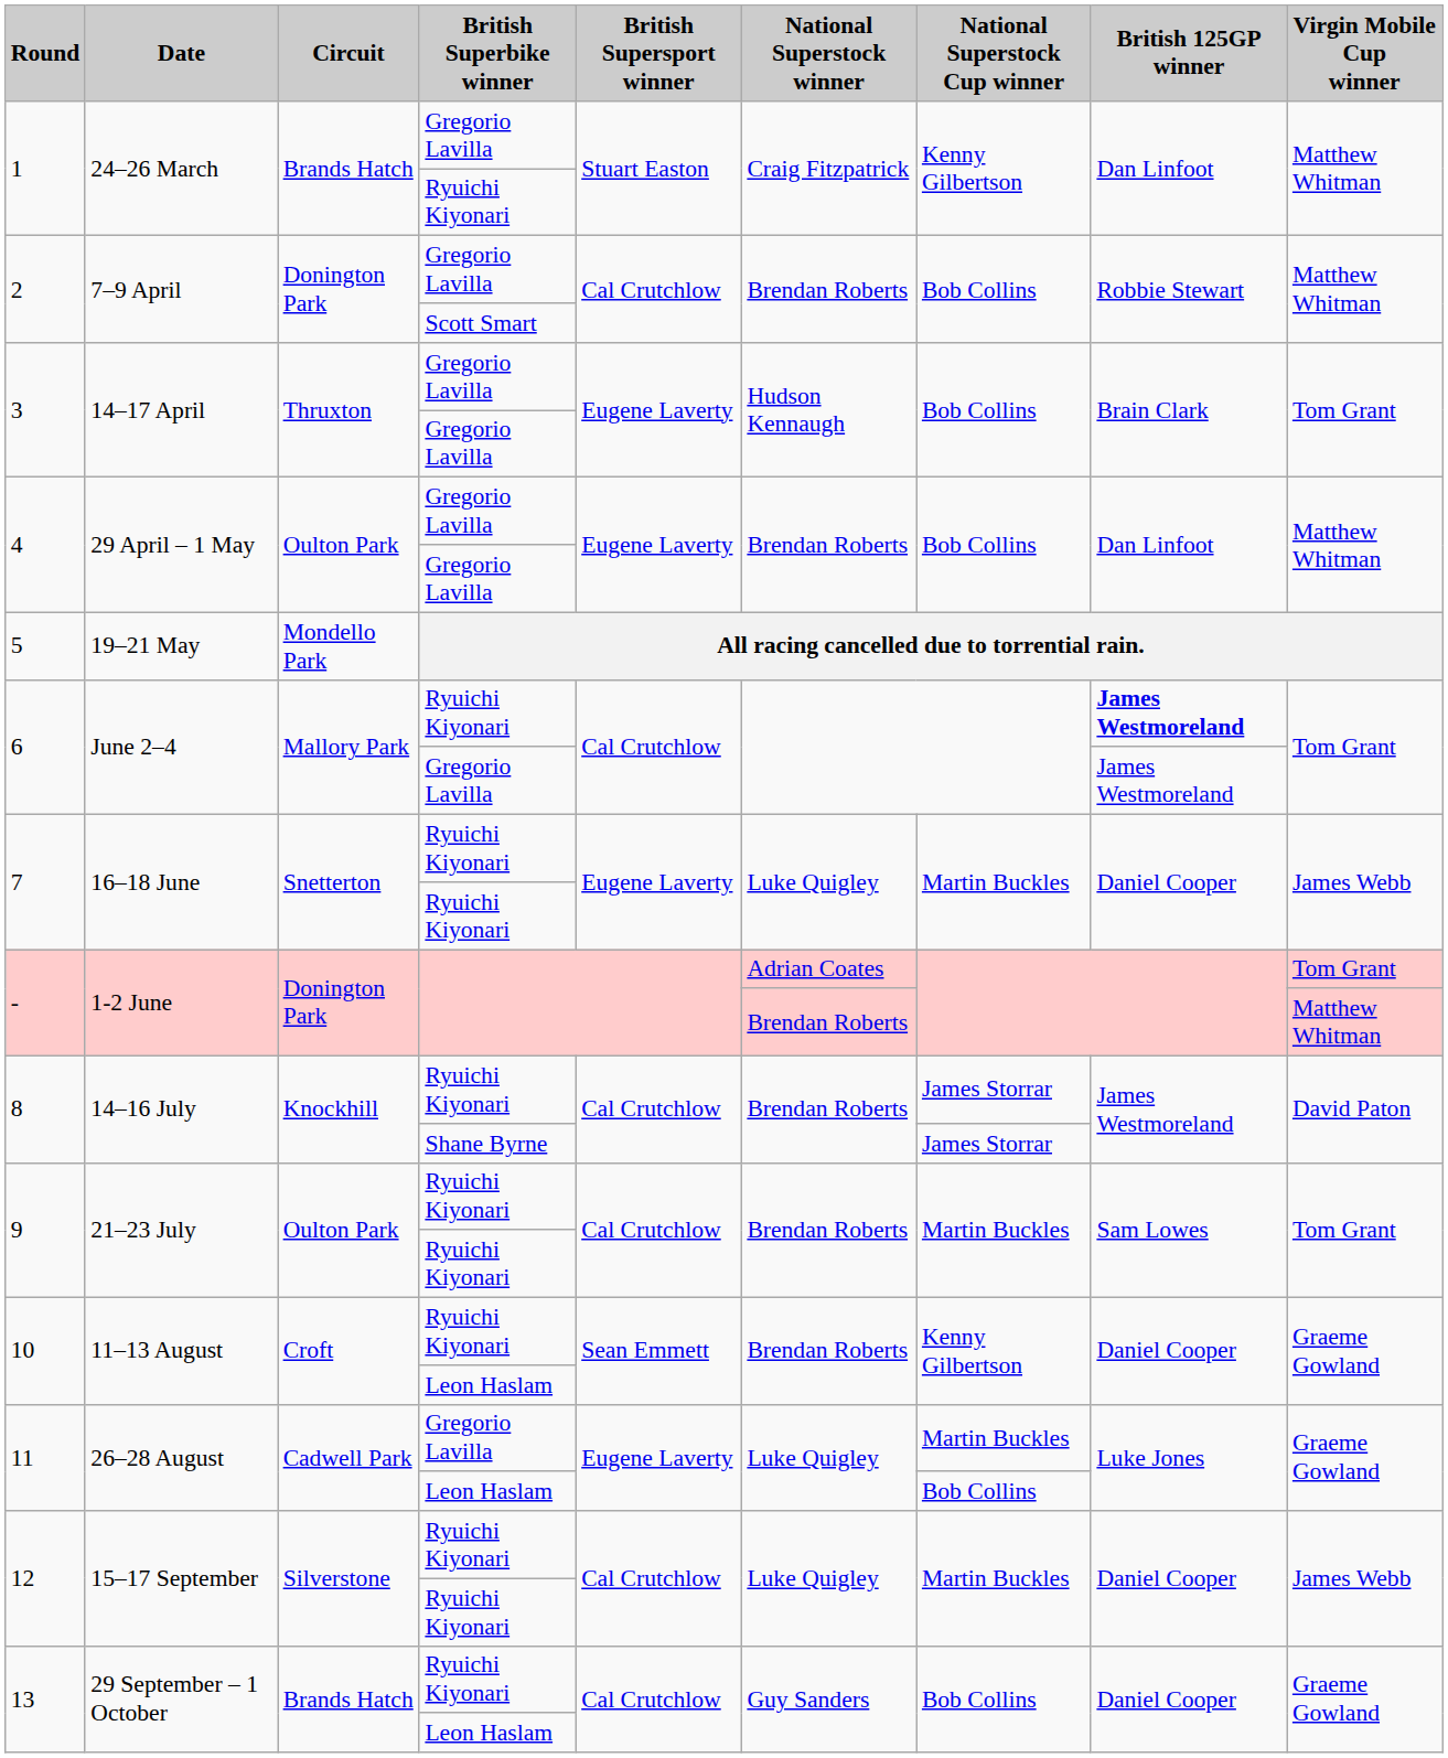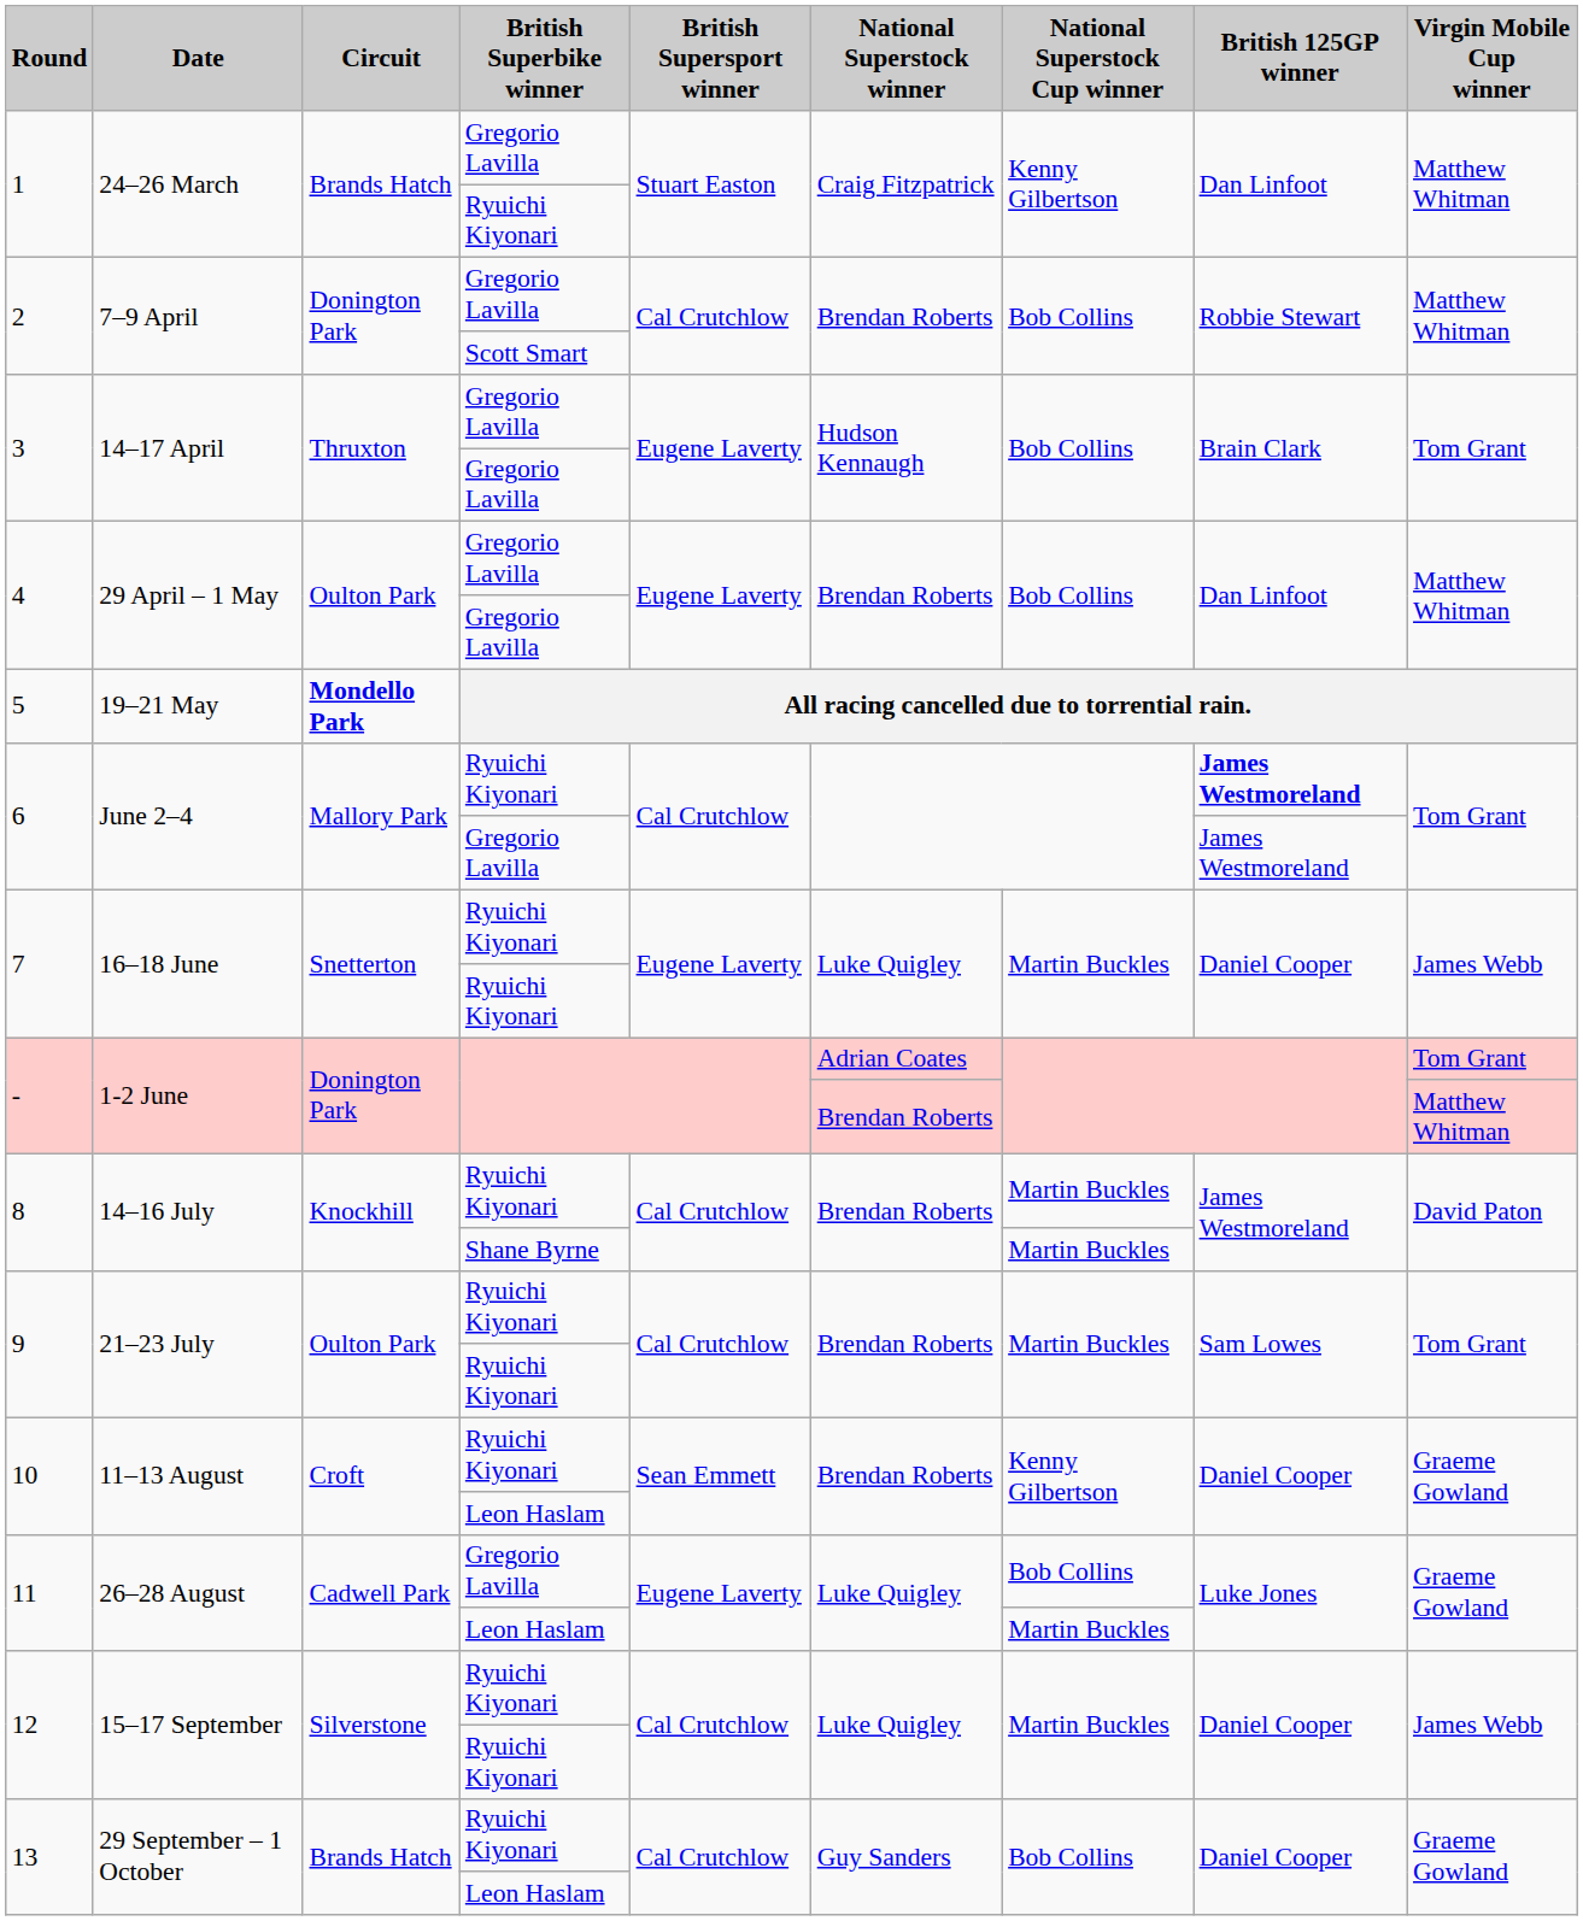5 | Circuit: normal -> bold
8 / Ryuichi Kiyonari | National Superstock Cup winner: James Storrar -> Martin Buckles
8 / Shane Byrne | National Superstock Cup winner: James Storrar -> Martin Buckles
11 / Gregorio Lavilla | National Superstock Cup winner: Martin Buckles -> Bob Collins
11 / Leon Haslam | National Superstock Cup winner: Bob Collins -> Martin Buckles
